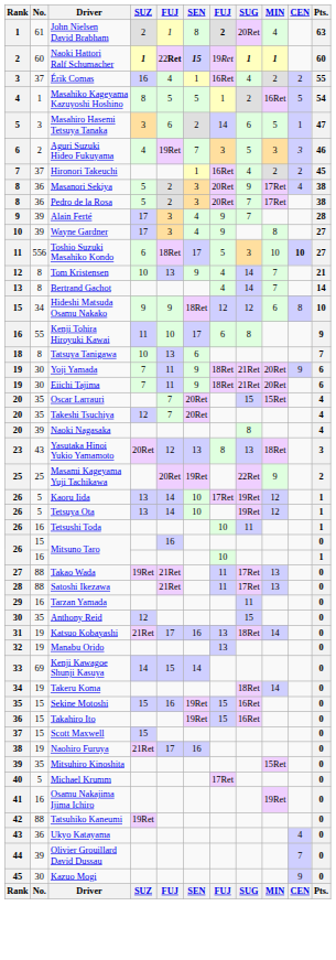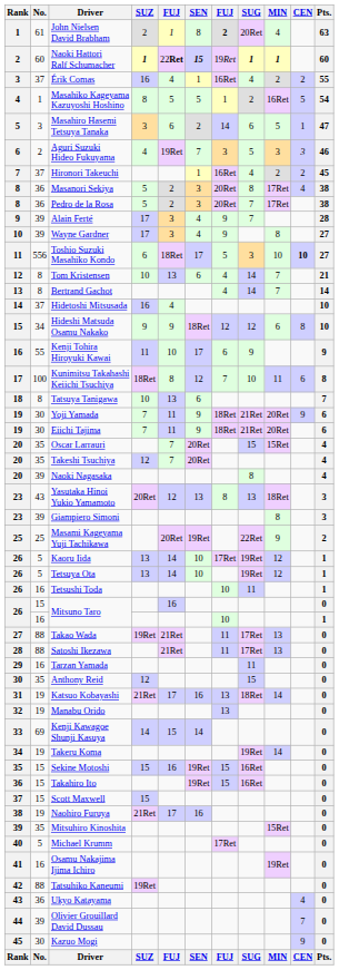Masanori Sekiya | SUG: 9 -> 8
Tom Kristensen | SEN: 9 -> 6
+ row: 14 | 37 | Hidetoshi Mitsusada | 16 | 4 | 10
Kenji Tohira Hiroyuki Kawai | SUG: 8 -> 9
+ row: 17 | 100 | Kunimitsu Takahashi Keiichi Tsuchiya | 18Ret | 8 | 12 | 7 | 10 | 11 | 6 | 8
+ row: 23 | 39 | Giampiero Simoni | 8 | 3
Takeru Koma | SUG: 18Ret -> 19Ret
